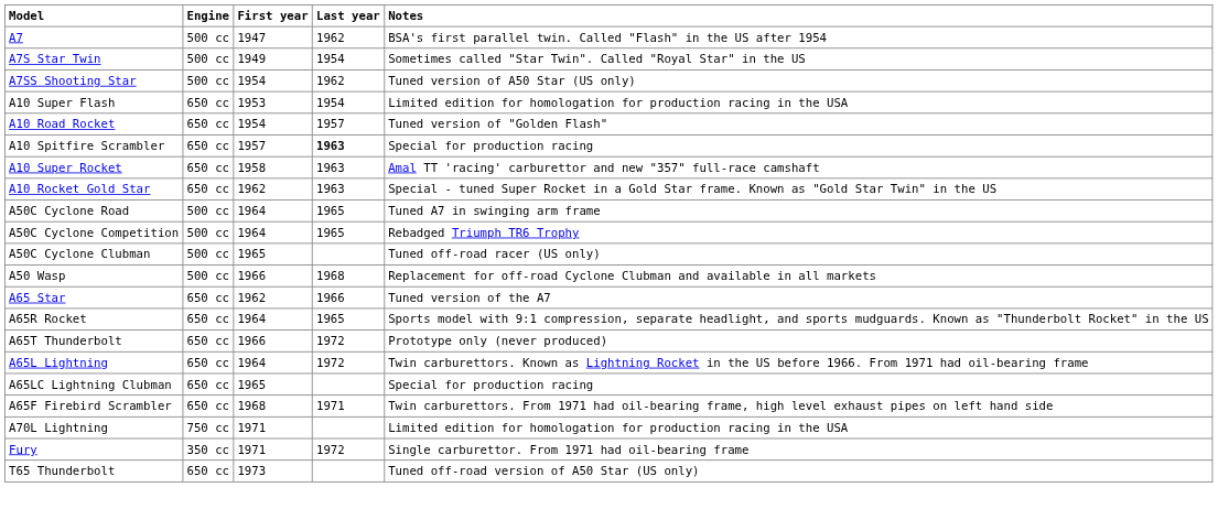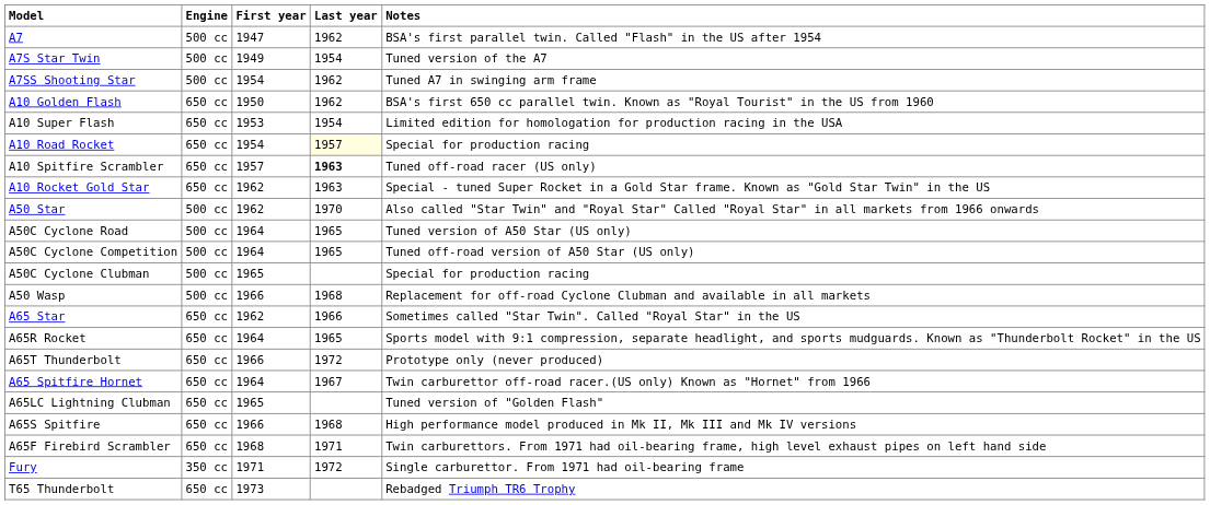A7S Star Twin | Notes: Sometimes called "Star Twin". Called "Royal Star" in the US -> Tuned version of the A7
A7SS Shooting Star | Notes: Tuned version of A50 Star (US only) -> Tuned A7 in swinging arm frame
+ row: A10 Golden Flash | 650 cc | 1950 | 1962 | BSA's first 650 cc parallel twin. Known as "Royal Tourist" in the US from 1960
A10 Road Rocket | Last year: no background -> lightyellow background
A10 Road Rocket | Notes: Tuned version of "Golden Flash" -> Special for production racing
A10 Spitfire Scrambler | Notes: Special for production racing -> Tuned off-road racer (US only)
- row: A10 Super Rocket | 650 cc | 1958 | 1963 | Amal TT 'racing' carburettor and new "357" full-race camshaft
+ row: A50 Star | 500 cc | 1962 | 1970 | Also called "Star Twin" and "Royal Star" Called "Royal Star" in all markets from 1966 onwards
A50C Cyclone Road | Notes: Tuned A7 in swinging arm frame -> Tuned version of A50 Star (US only)
A50C Cyclone Competition | Notes: Rebadged Triumph TR6 Trophy -> Tuned off-road version of A50 Star (US only)
A50C Cyclone Clubman | Notes: Tuned off-road racer (US only) -> Special for production racing
A65 Star | Notes: Tuned version of the A7 -> Sometimes called "Star Twin". Called "Royal Star" in the US
- row: A65L Lightning | 650 cc | 1964 | 1972 | Twin carburettors. Known as Lightning Rocket in the US before 1966. From 1971 had oil-bearing frame
+ row: A65 Spitfire Hornet | 650 cc | 1964 | 1967 | Twin carburettor off-road racer.(US only) Known as "Hornet" from 1966
A65LC Lightning Clubman | Notes: Special for production racing -> Tuned version of "Golden Flash"
+ row: A65S Spitfire | 650 cc | 1966 | 1968 | High performance model produced in Mk II, Mk III and Mk IV versions
- row: A70L Lightning | 750 cc | 1971 | Limited edition for homologation for production racing in the USA
T65 Thunderbolt | Notes: Tuned off-road version of A50 Star (US only) -> Rebadged Triumph TR6 Trophy
